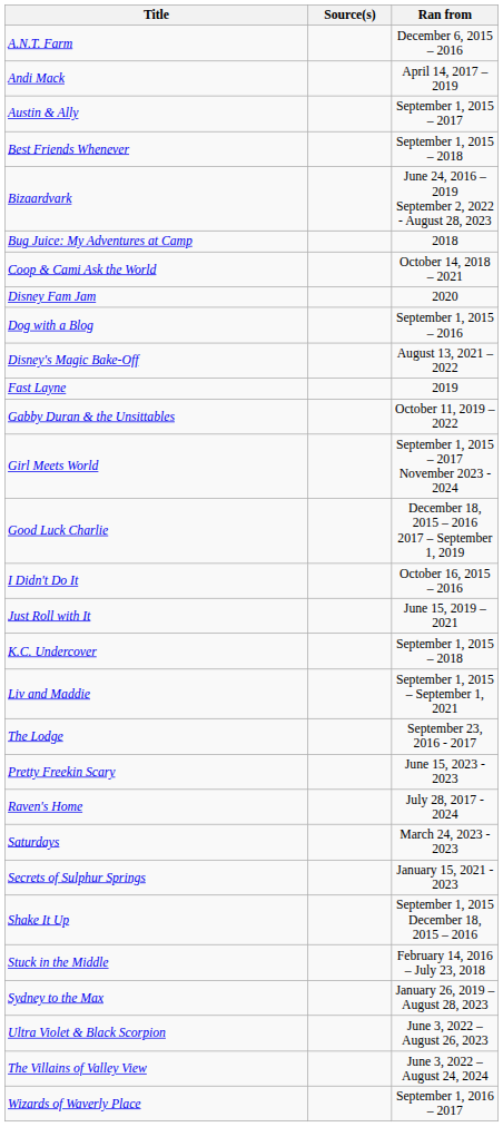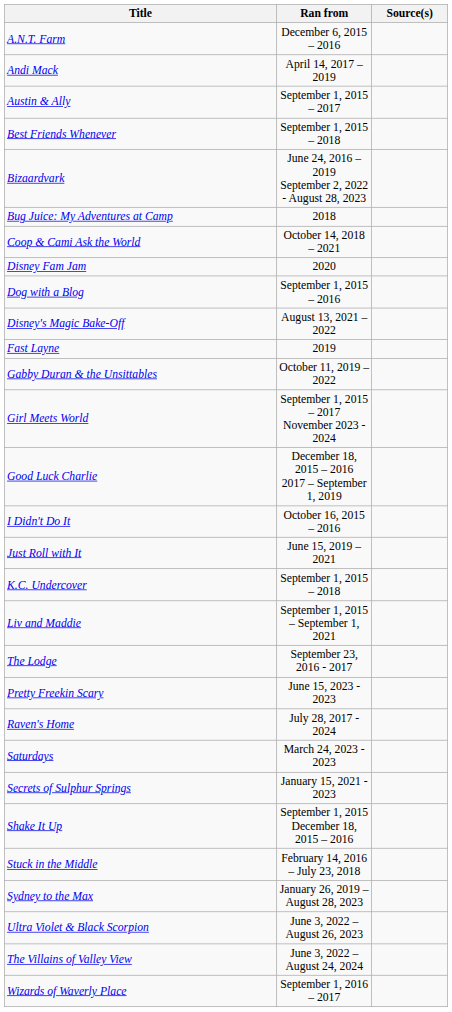columns swapped: Ran from <-> Source(s)
